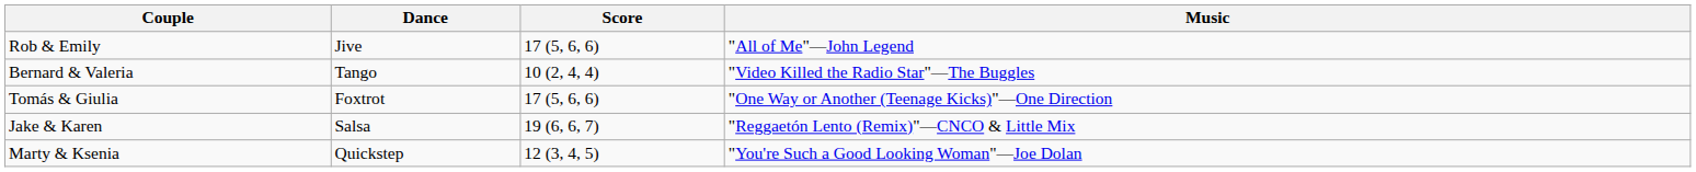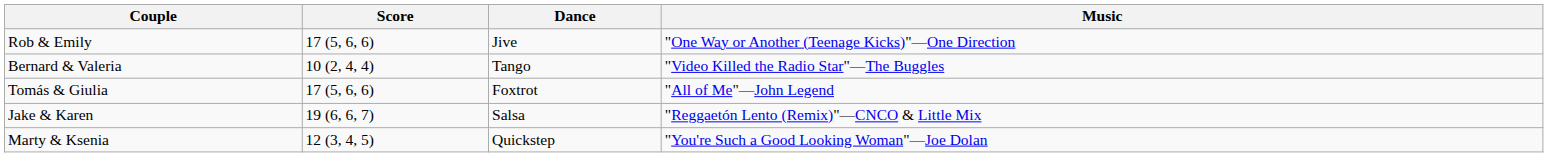columns swapped: Score <-> Dance
Rob & Emily | Music: "All of Me"—John Legend -> "One Way or Another (Teenage Kicks)"—One Direction
Tomás & Giulia | Music: "One Way or Another (Teenage Kicks)"—One Direction -> "All of Me"—John Legend
